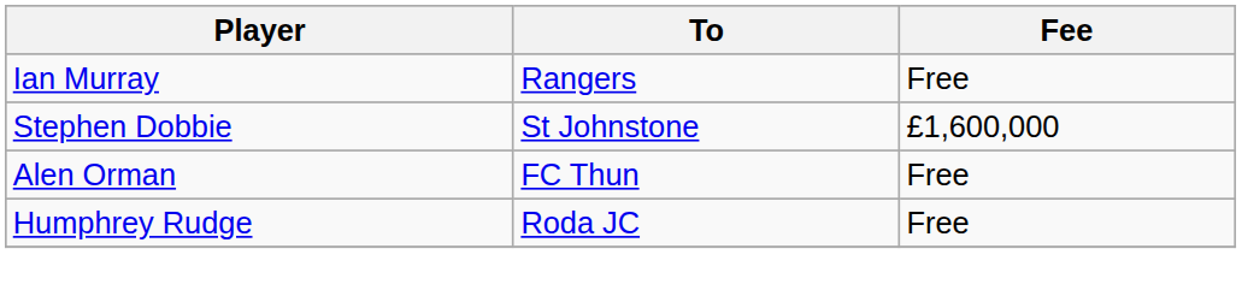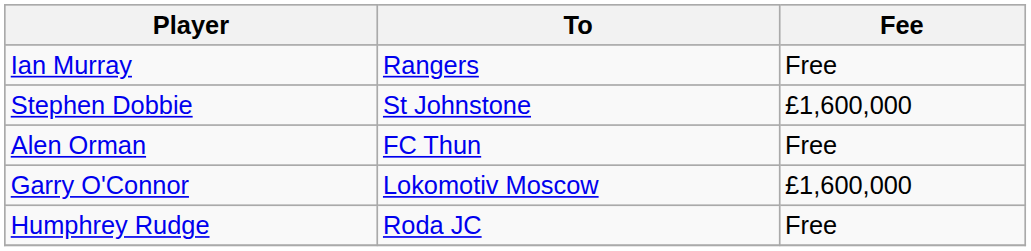+ row: Garry O'Connor | Lokomotiv Moscow | £1,600,000
